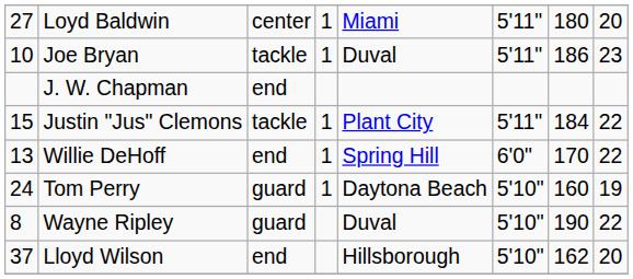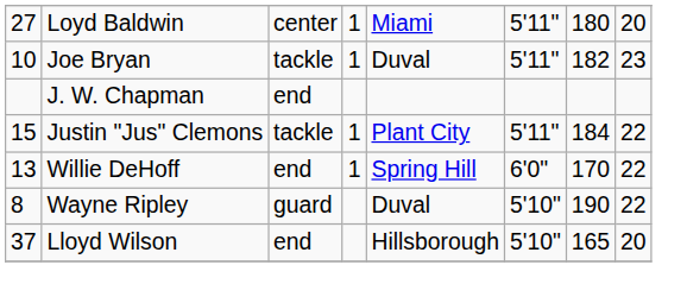Joe Bryan | column 7: 186 -> 182
- row: 24 | Tom Perry | guard | 1 | Daytona Beach | 5'10" | 160 | 19
Lloyd Wilson | column 7: 162 -> 165
